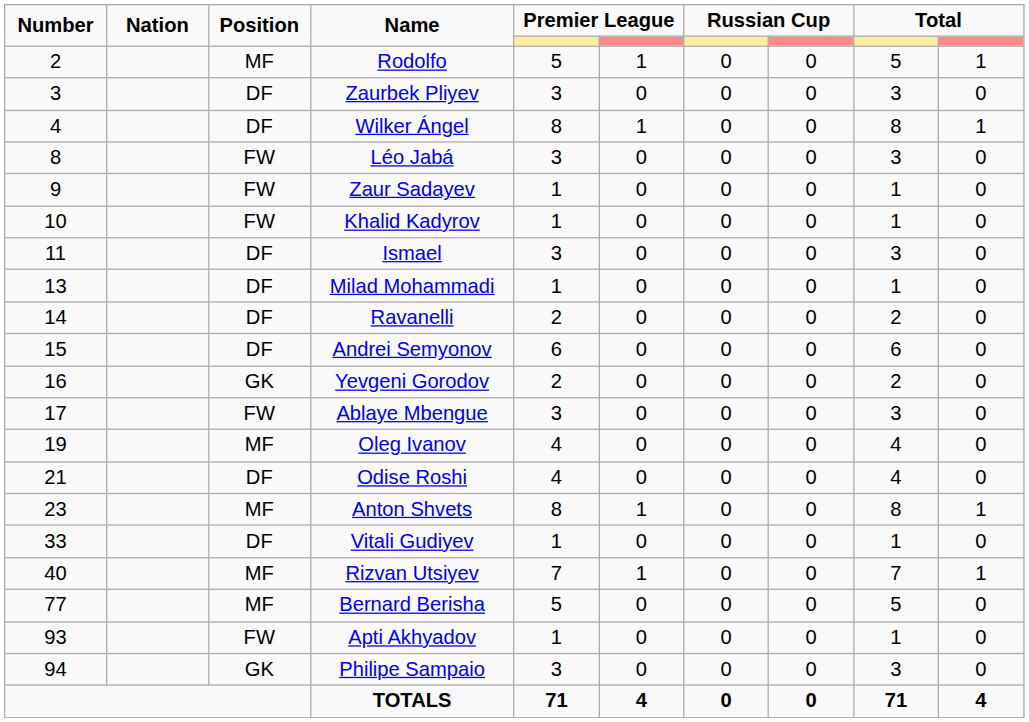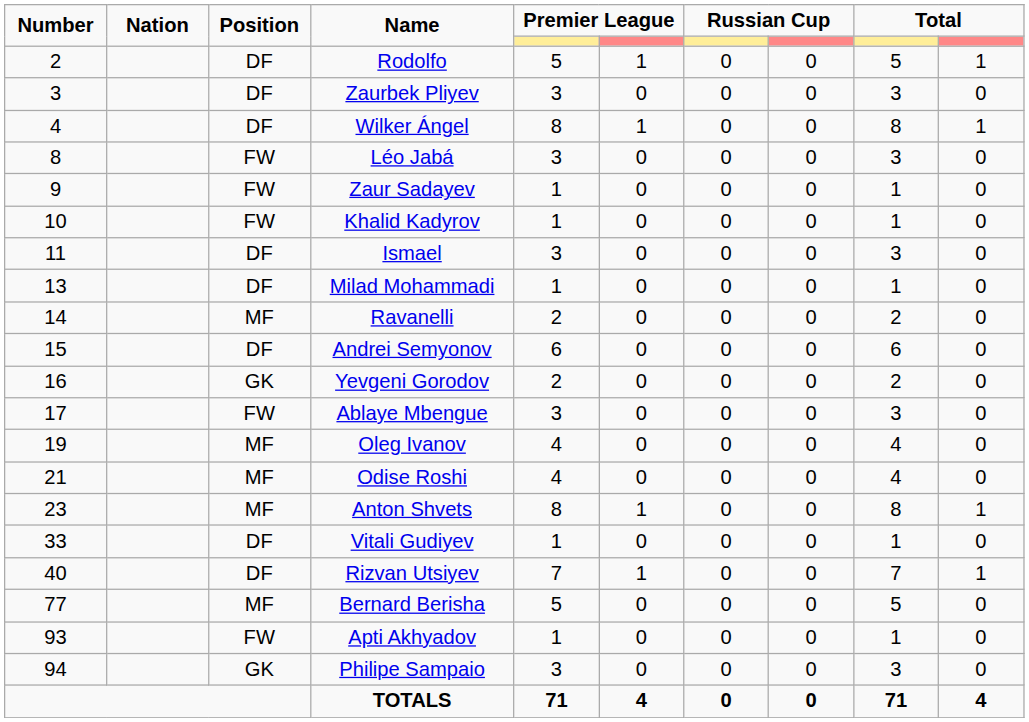Rodolfo | Position: MF -> DF
Ravanelli | Position: DF -> MF
Odise Roshi | Position: DF -> MF
Rizvan Utsiyev | Position: MF -> DF
